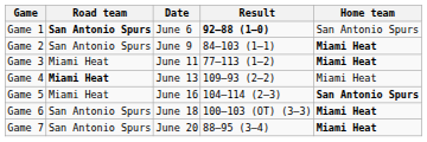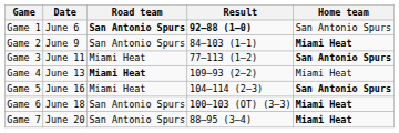columns swapped: Date <-> Road team
Game 3 | Home team: Miami Heat -> San Antonio Spurs
